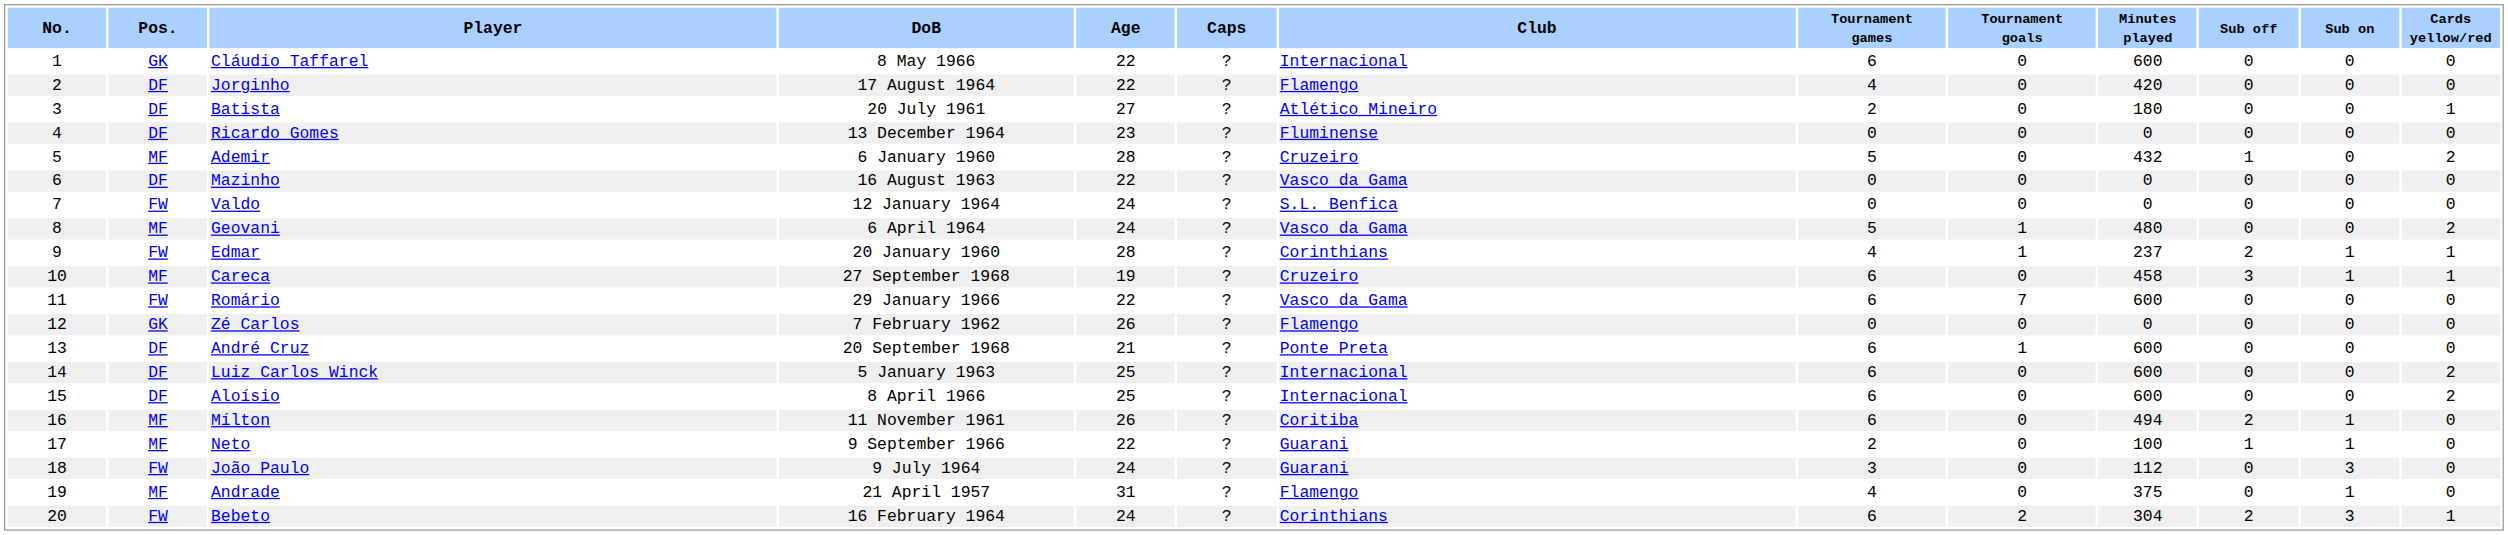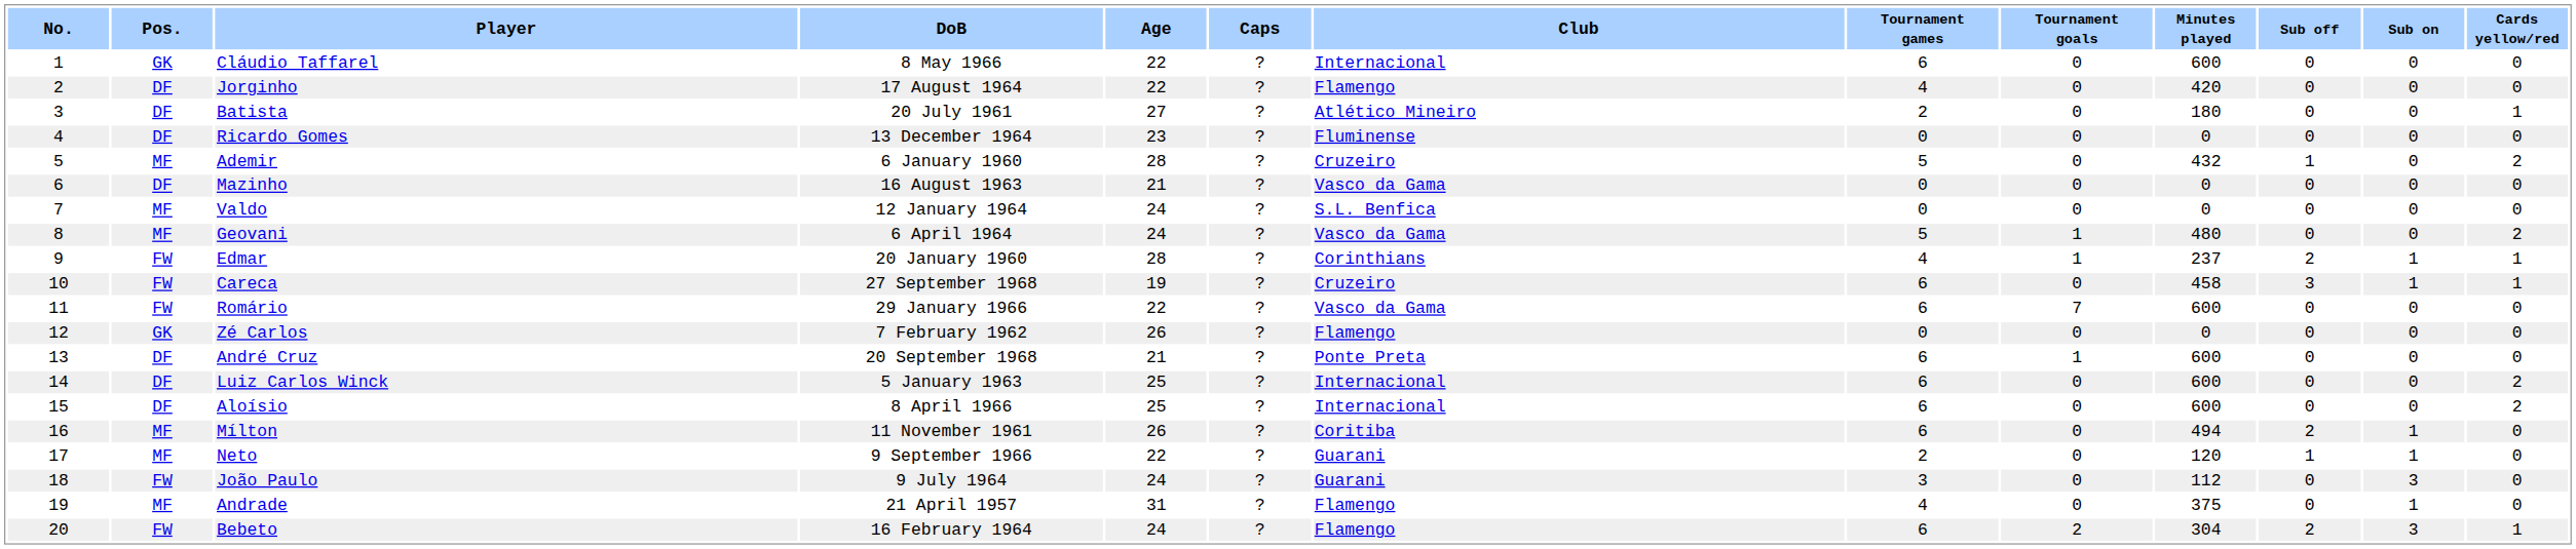Mazinho | Age: 22 -> 21
Valdo | Pos.: FW -> MF
Careca | Pos.: MF -> FW
Neto | Minutes played: 100 -> 120
Bebeto | Club: Corinthians -> Flamengo
